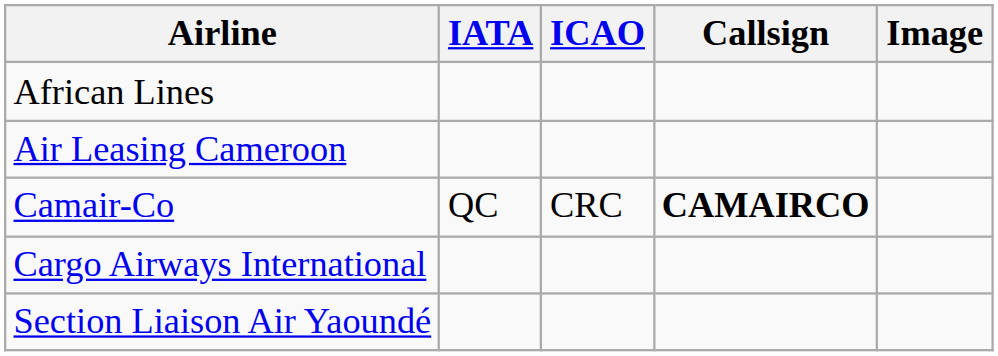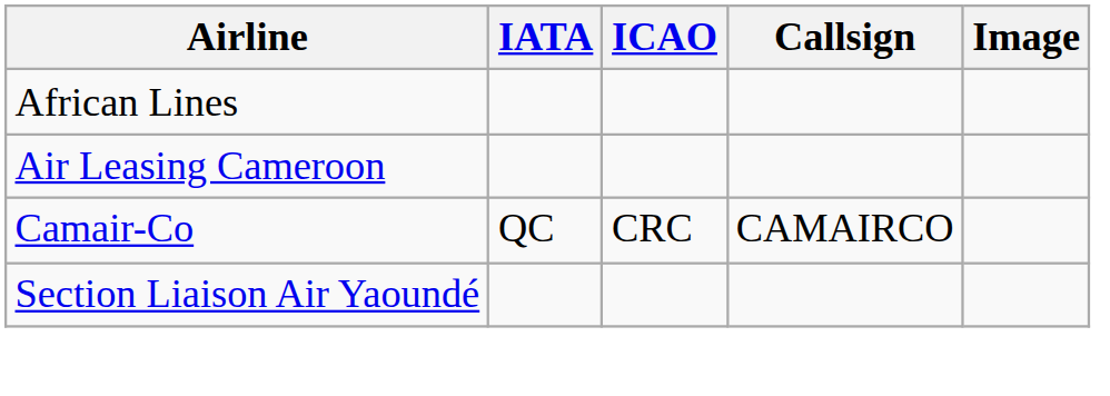Camair-Co | Callsign: bold -> normal
- row: Cargo Airways International
